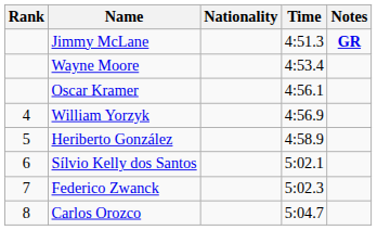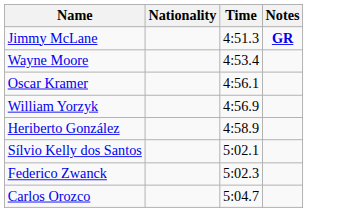- column: Rank | 4 | 5 | 6 | 7 | 8
